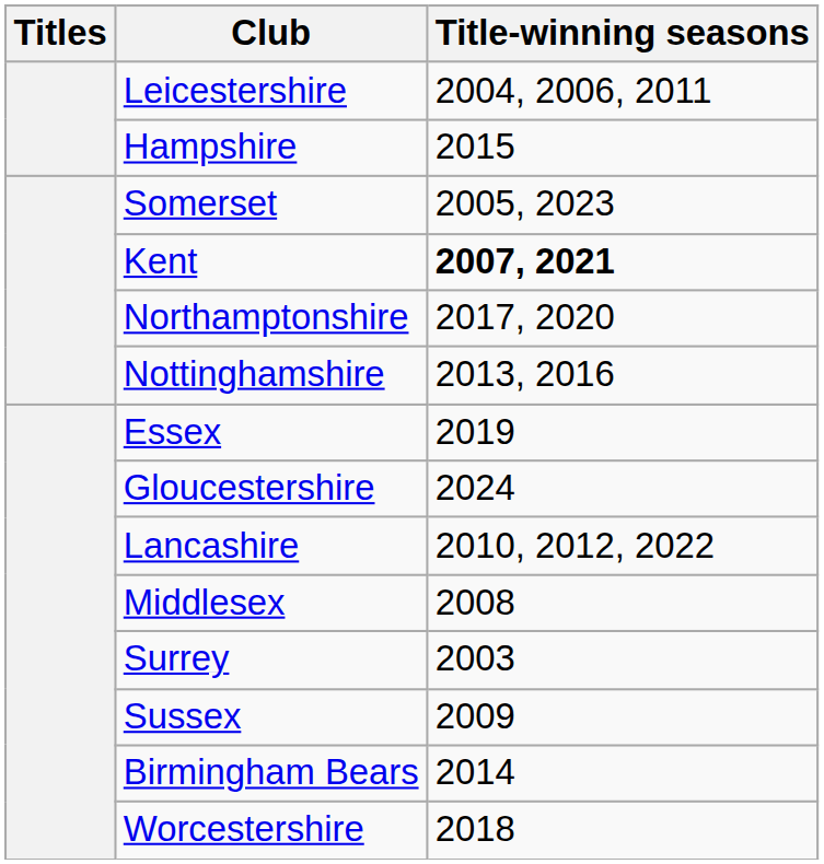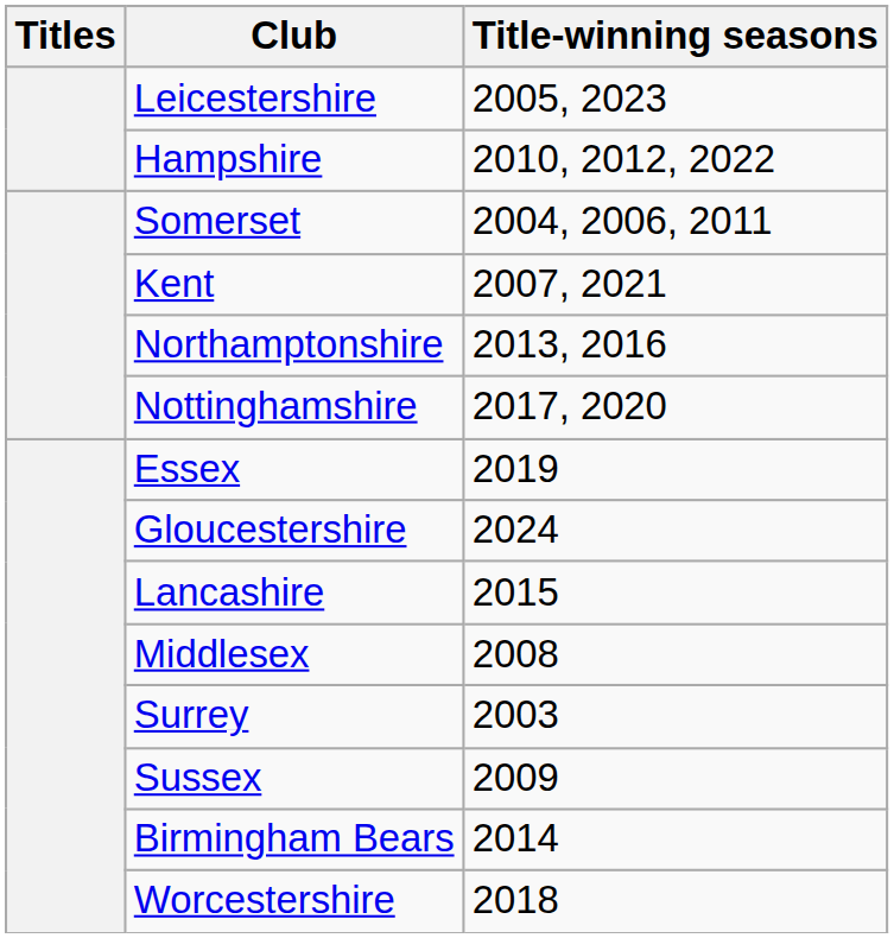Leicestershire | Title-winning seasons: 2004, 2006, 2011 -> 2005, 2023
Hampshire | Title-winning seasons: 2015 -> 2010, 2012, 2022
Somerset | Title-winning seasons: 2005, 2023 -> 2004, 2006, 2011
Kent | Title-winning seasons: bold -> normal
Northamptonshire | Title-winning seasons: 2017, 2020 -> 2013, 2016
Nottinghamshire | Title-winning seasons: 2013, 2016 -> 2017, 2020
Lancashire | Title-winning seasons: 2010, 2012, 2022 -> 2015
